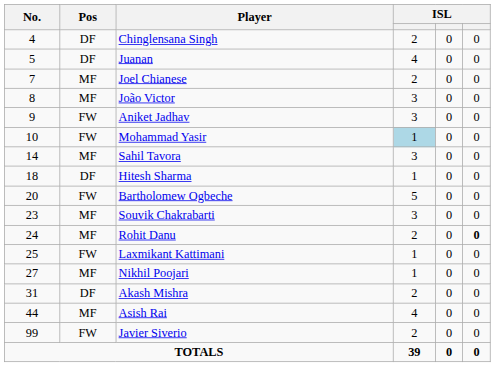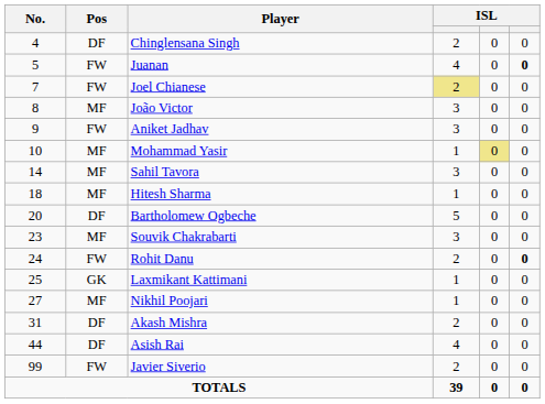Juanan | Pos: DF -> FW
Juanan | column 6: normal -> bold
Joel Chianese | Pos: MF -> FW
Joel Chianese | column 4: no background -> khaki background
Mohammad Yasir | Pos: FW -> MF
Mohammad Yasir | column 4: lightblue background -> no background
Mohammad Yasir | column 5: no background -> khaki background
Hitesh Sharma | Pos: DF -> MF
Bartholomew Ogbeche | Pos: FW -> DF
Rohit Danu | Pos: MF -> FW
Laxmikant Kattimani | Pos: FW -> GK
Asish Rai | Pos: MF -> DF
